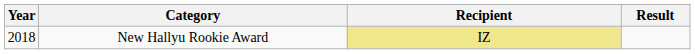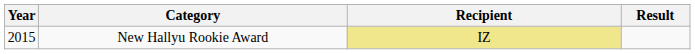New Hallyu Rookie Award | Year: 2018 -> 2015
